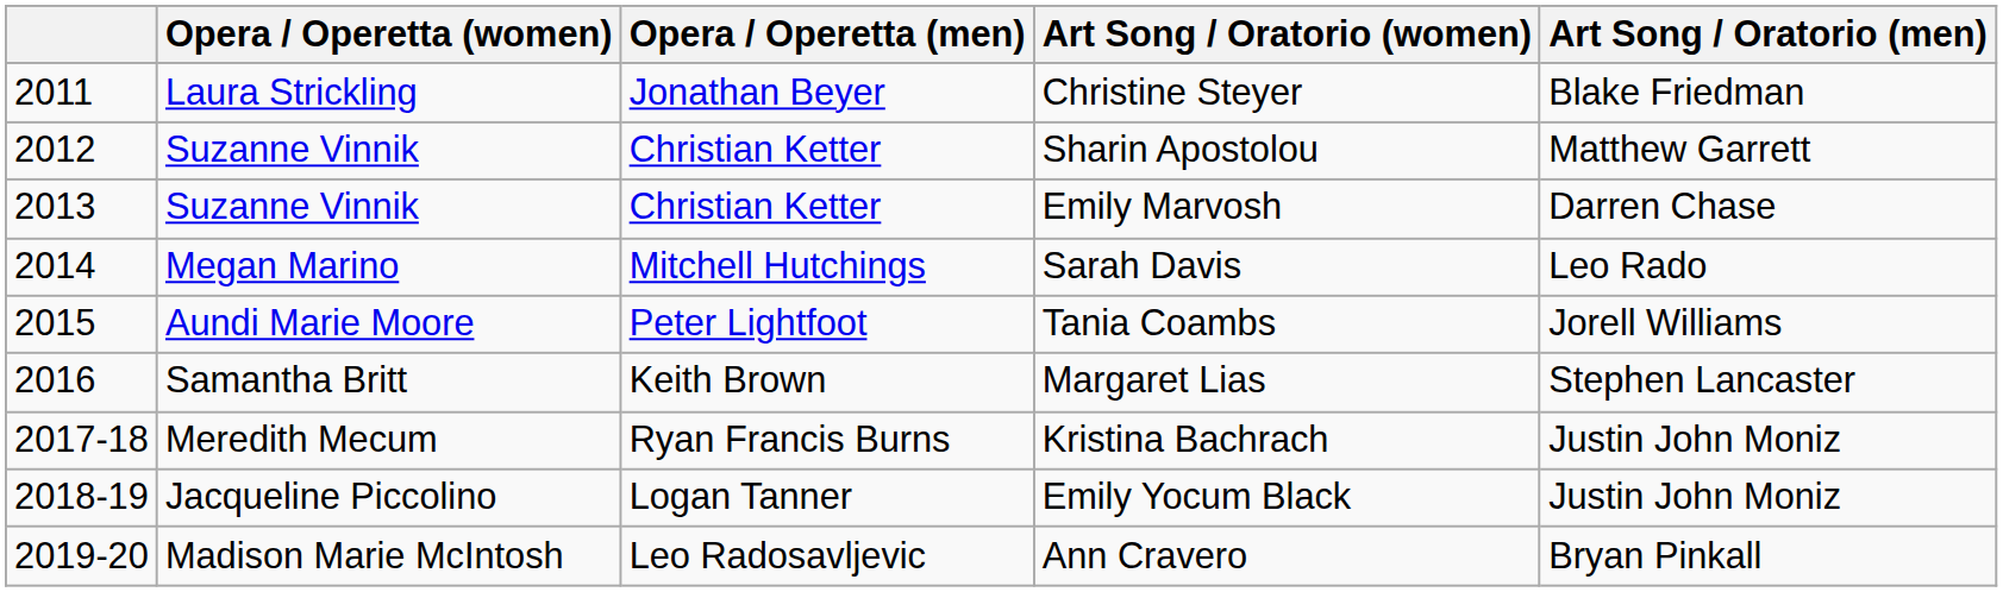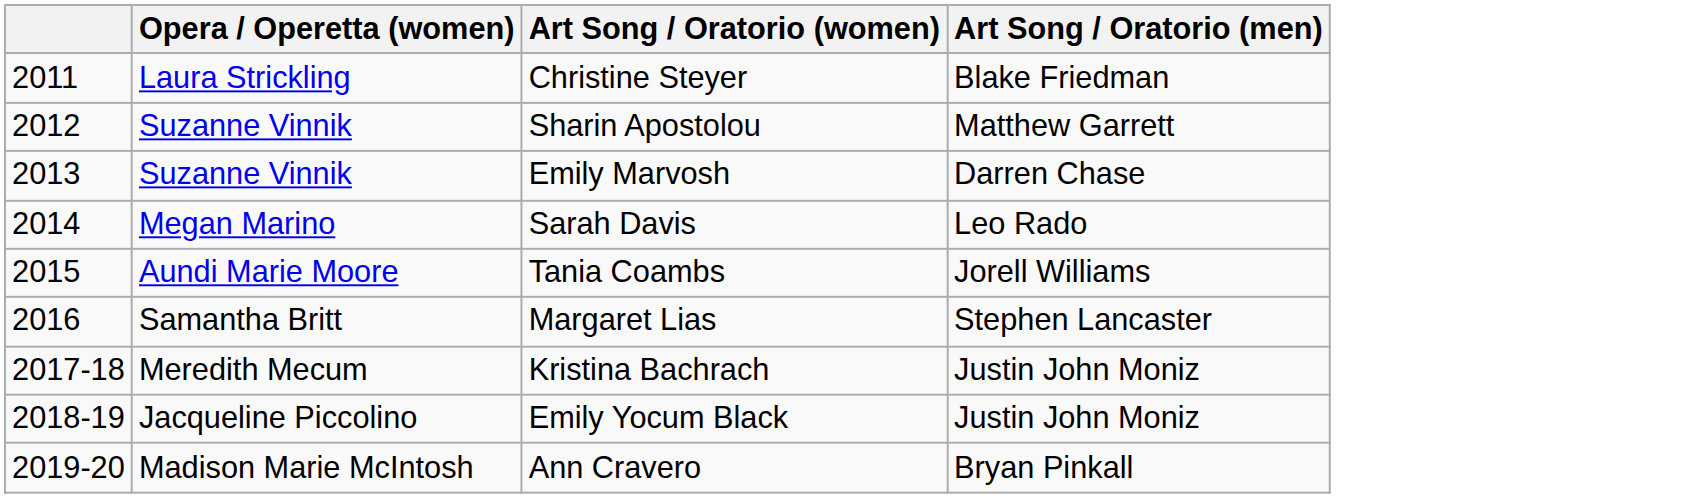- column: Opera / Operetta (men) | Jonathan Beyer | Christian Ketter | Christian Ketter | Mitchell Hutchings | Peter Lightfoot | Keith Brown | Ryan Francis Burns | Logan Tanner | Leo Radosavljevic
